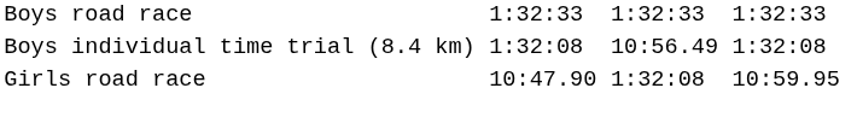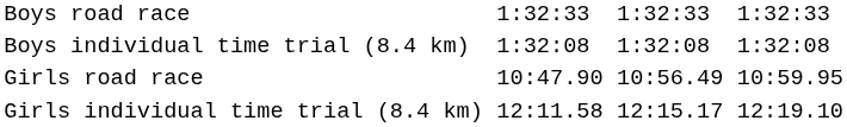Boys individual time trial (8.4 km) | column 5: 10:56.49 -> 1:32:08
Girls road race | column 5: 1:32:08 -> 10:56.49
+ row: Girls individual time trial (8.4 km) | 12:11.58 | 12:15.17 | 12:19.10
